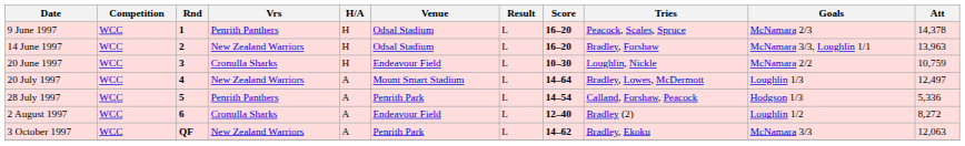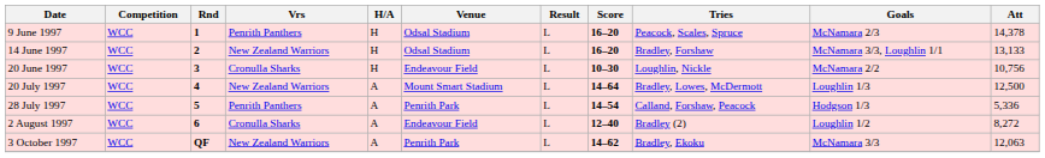14 June 1997 | Att: 13,963 -> 13,133
20 June 1997 | Att: 10,759 -> 10,756
20 July 1997 | Att: 12,497 -> 12,500
